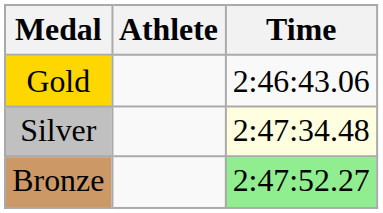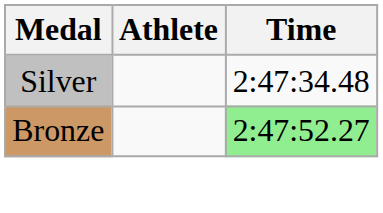- row: Gold | 2:46:43.06
Silver | Time: lightyellow background -> no background
